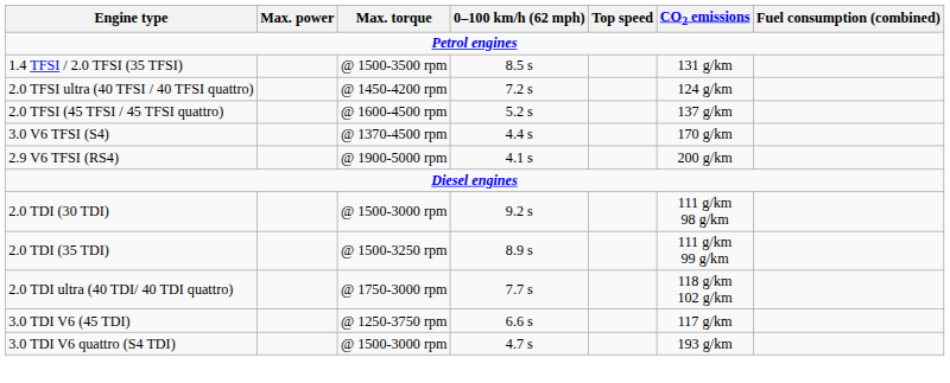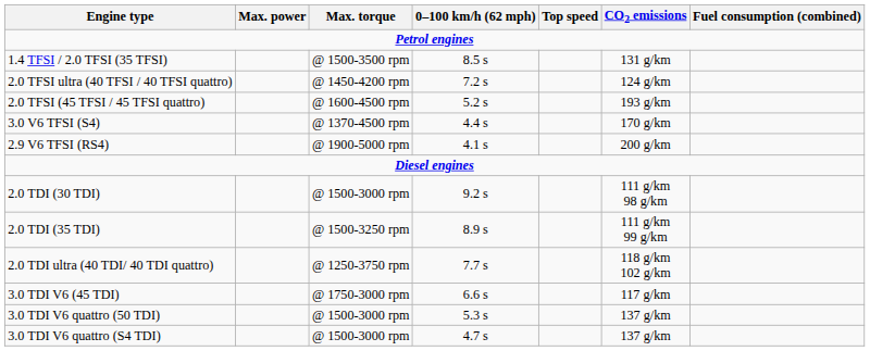2.0 TFSI (45 TFSI / 45 TFSI quattro) | CO2 emissions: 137 g/km -> 193 g/km
2.0 TDI ultra (40 TDI/ 40 TDI quattro) | Max. torque: @ 1750-3000 rpm -> @ 1250-3750 rpm
3.0 TDI V6 (45 TDI) | Max. torque: @ 1250-3750 rpm -> @ 1750-3000 rpm
+ row: 3.0 TDI V6 quattro (50 TDI) | @ 1500-3000 rpm | 5.3 s | 137 g/km
3.0 TDI V6 quattro (S4 TDI) | CO2 emissions: 193 g/km -> 137 g/km
